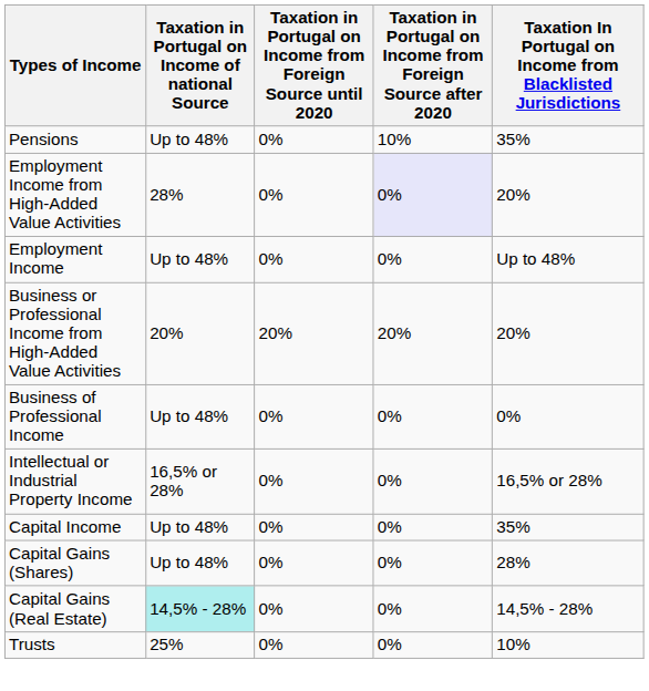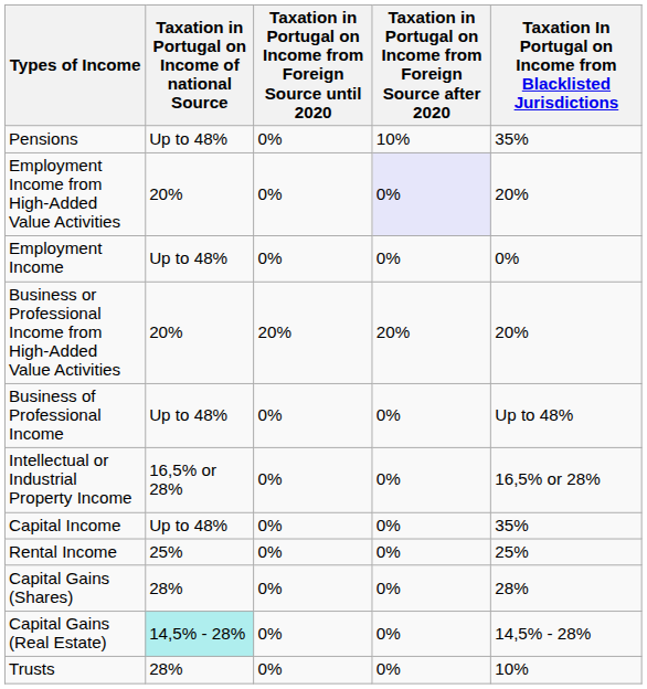Employment Income from High-Added Value Activities | Taxation in Portugal on Income of national Source: 28% -> 20%
Employment Income | column 5: Up to 48% -> 0%
Business of Professional Income | column 5: 0% -> Up to 48%
+ row: Rental Income | 25% | 0% | 0% | 25%
Capital Gains (Shares) | Taxation in Portugal on Income of national Source: Up to 48% -> 28%
Trusts | Taxation in Portugal on Income of national Source: 25% -> 28%
